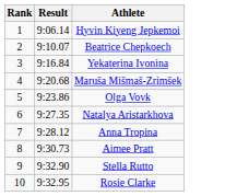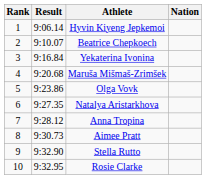+ column: Nation
